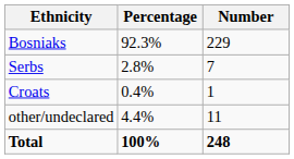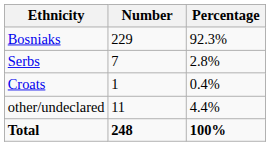columns swapped: Number <-> Percentage
